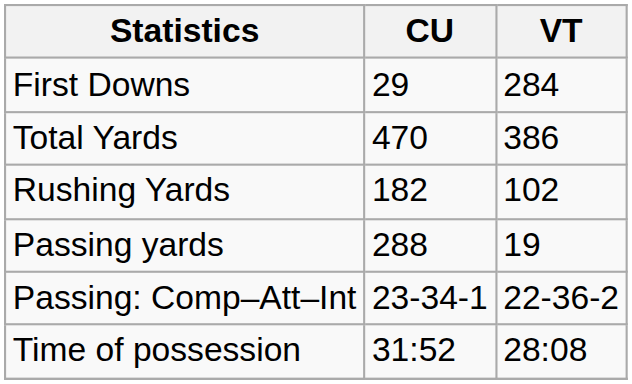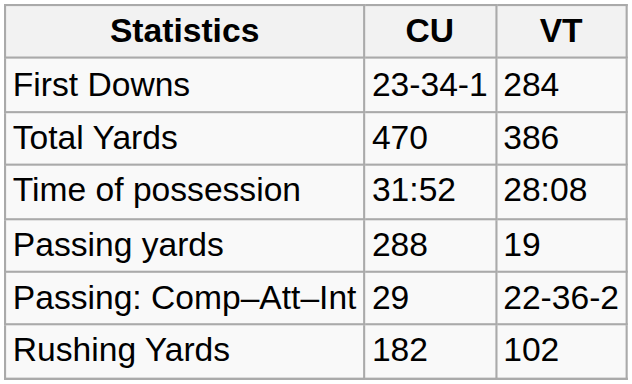First Downs | CU: 29 -> 23-34-1
rows swapped: Rushing Yards <-> Time of possession
Passing: Comp–Att–Int | CU: 23-34-1 -> 29
